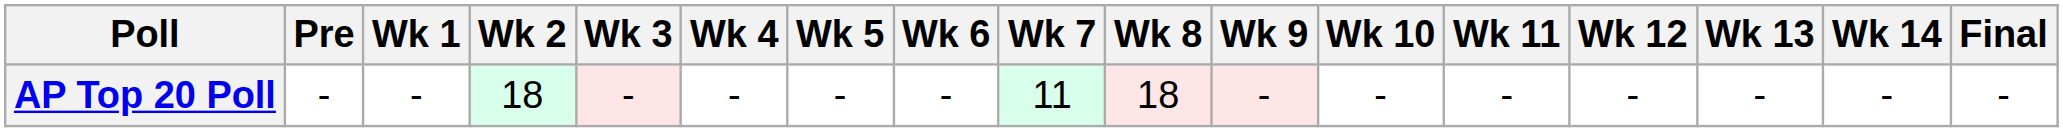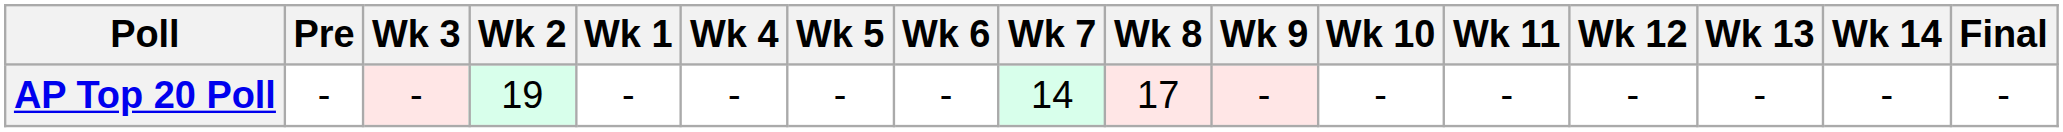columns swapped: Wk 1 <-> Wk 3
AP Top 20 Poll | Wk 2: 18 -> 19
AP Top 20 Poll | Wk 7: 11 -> 14
AP Top 20 Poll | Wk 8: 18 -> 17
